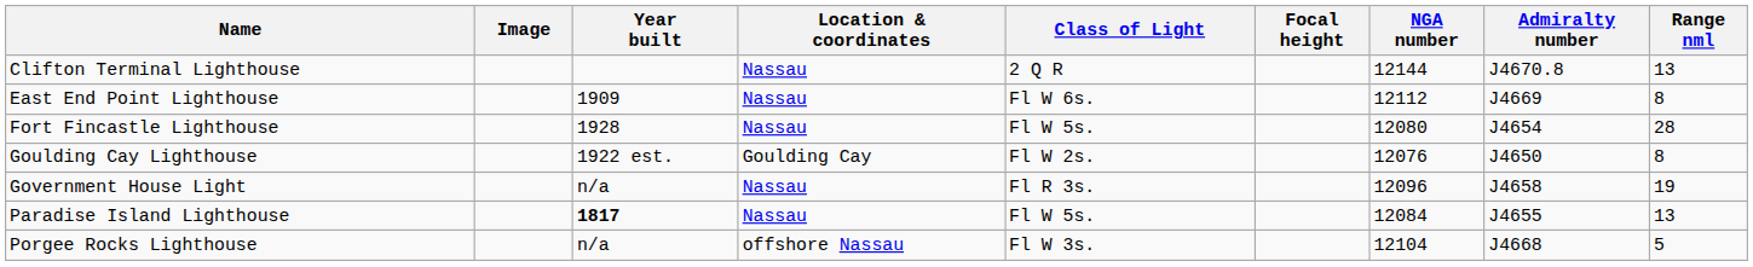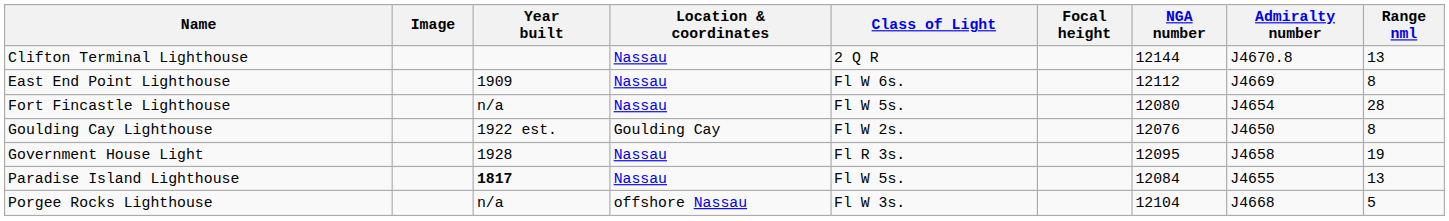Fort Fincastle Lighthouse | Year built: 1928 -> n/a
Government House Light | Year built: n/a -> 1928
Government House Light | NGA number: 12096 -> 12095
